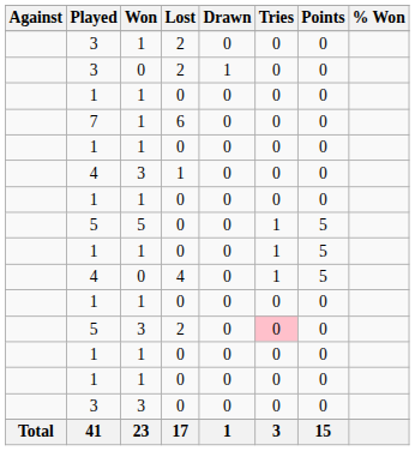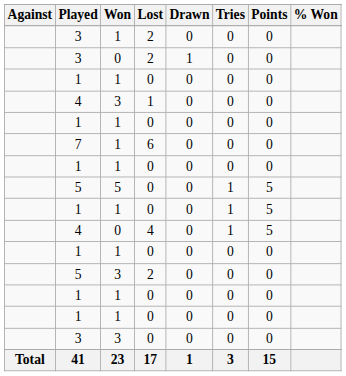rows swapped: 4 / 3 <-> 7
5 / 3 | Tries: pink background -> no background
